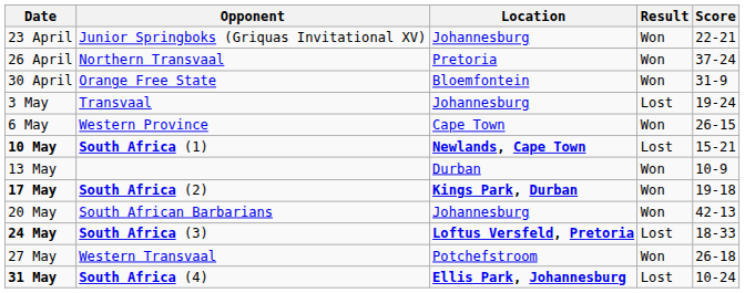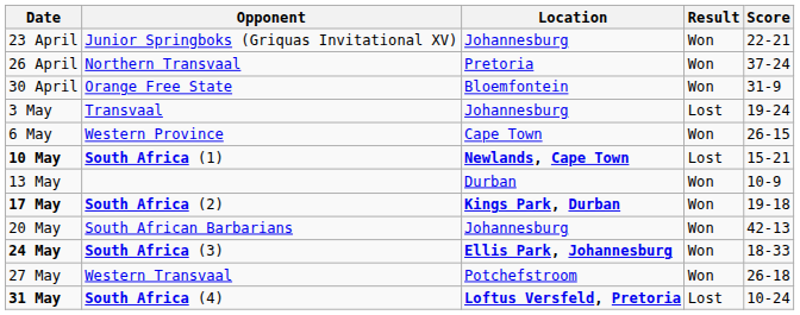24 May | Location: Loftus Versfeld, Pretoria -> Ellis Park, Johannesburg
24 May | Result: Lost -> Won
31 May | Location: Ellis Park, Johannesburg -> Loftus Versfeld, Pretoria
